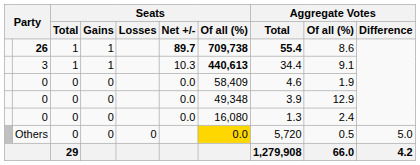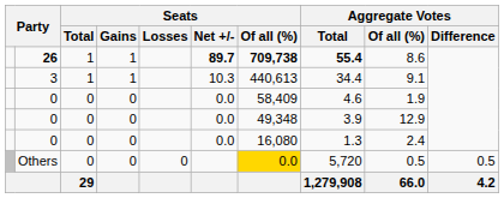3 | Seats / Of all (%): bold -> normal
Others | Aggregate Votes / Difference: 5.0 -> 0.5
